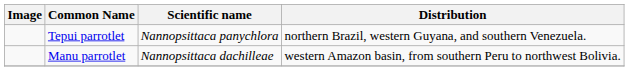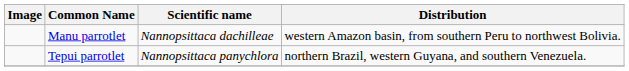rows swapped: Tepui parrotlet <-> Manu parrotlet
